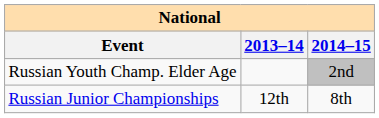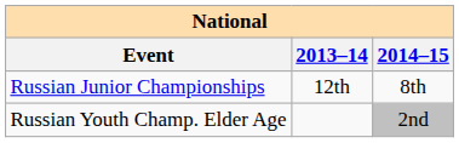rows swapped: Russian Junior Championships <-> Russian Youth Champ. Elder Age
